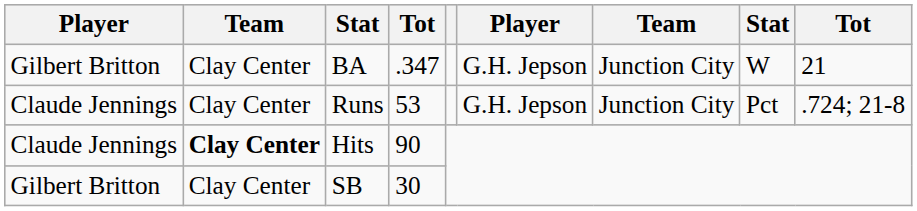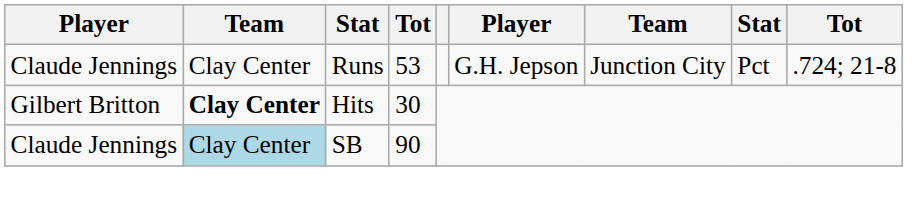- row: Gilbert Britton | Clay Center | BA | .347 | G.H. Jepson | Junction City | W | 21
Hits | column 1: Claude Jennings -> Gilbert Britton
Hits | column 4: 90 -> 30
SB | column 1: Gilbert Britton -> Claude Jennings
SB | column 2: no background -> lightblue background
SB | column 4: 30 -> 90
